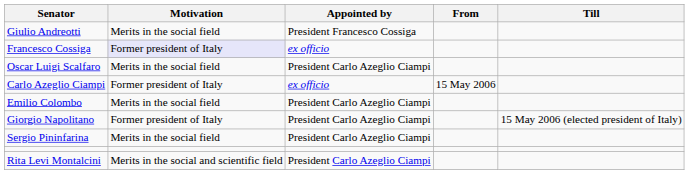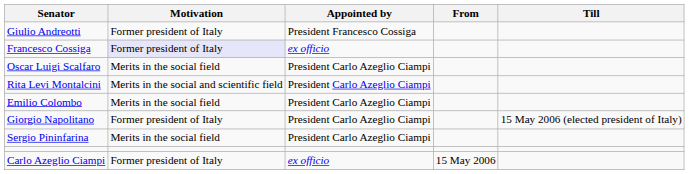Giulio Andreotti | Motivation: Merits in the social field -> Former president of Italy
rows swapped: Rita Levi Montalcini <-> Carlo Azeglio Ciampi
